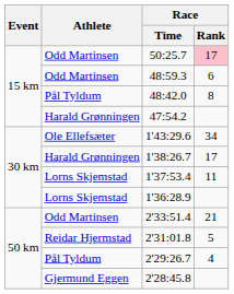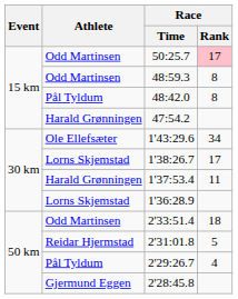48:59.3 | Race / Rank: 6 -> 8
1'38:26.7 | Athlete: Harald Grønningen -> Lorns Skjemstad
1'37:53.4 | Athlete: Lorns Skjemstad -> Harald Grønningen
2'33:51.4 | Race / Rank: 21 -> 18
